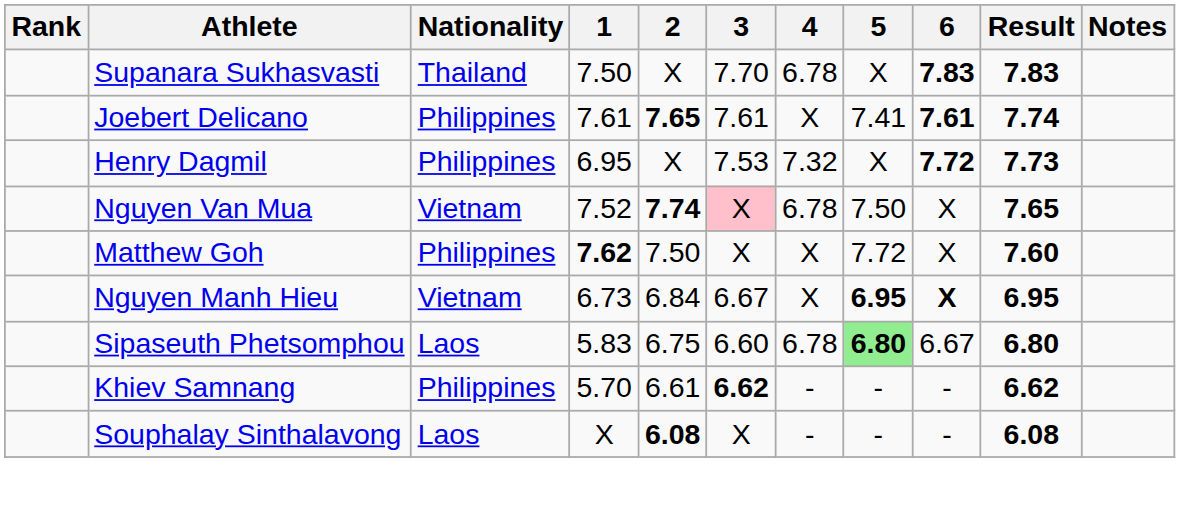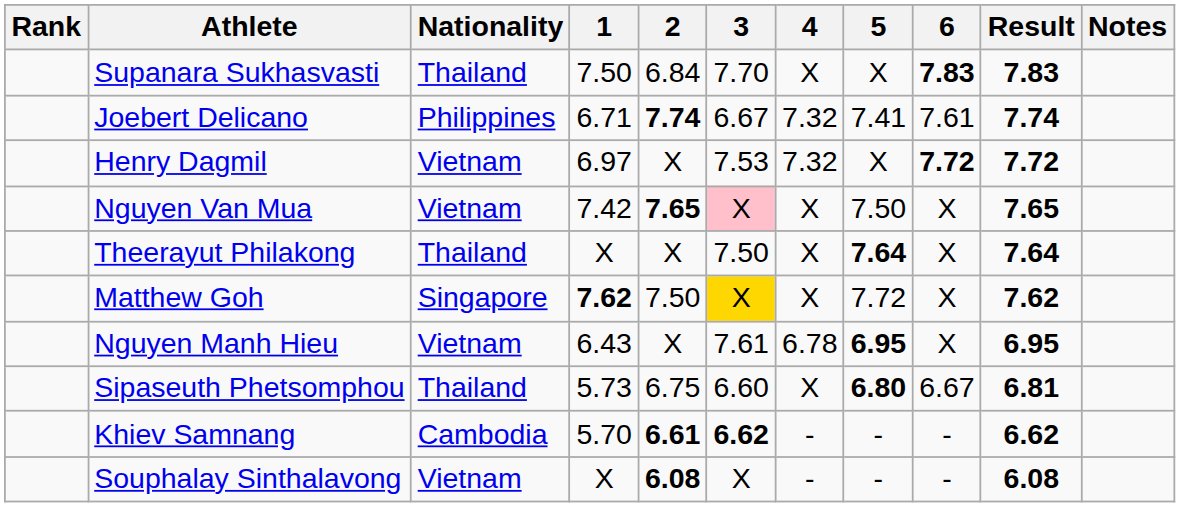Supanara Sukhasvasti | 2: X -> 6.84
Supanara Sukhasvasti | 4: 6.78 -> X
Joebert Delicano | 1: 7.61 -> 6.71
Joebert Delicano | 2: 7.65 -> 7.74
Joebert Delicano | 3: 7.61 -> 6.67
Joebert Delicano | 4: X -> 7.32
Joebert Delicano | 6: bold -> normal
Henry Dagmil | Nationality: Philippines -> Vietnam
Henry Dagmil | 1: 6.95 -> 6.97
Henry Dagmil | Result: 7.73 -> 7.72
Nguyen Van Mua | 1: 7.52 -> 7.42
Nguyen Van Mua | 2: 7.74 -> 7.65
Nguyen Van Mua | 4: 6.78 -> X
+ row: Theerayut Philakong | Thailand | X | X | 7.50 | X | 7.64 | X | 7.64
Matthew Goh | Nationality: Philippines -> Singapore
Matthew Goh | 3: no background -> gold background
Matthew Goh | Result: 7.60 -> 7.62
Nguyen Manh Hieu | 1: 6.73 -> 6.43
Nguyen Manh Hieu | 2: 6.84 -> X
Nguyen Manh Hieu | 3: 6.67 -> 7.61
Nguyen Manh Hieu | 4: X -> 6.78
Nguyen Manh Hieu | 6: bold -> normal
Sipaseuth Phetsomphou | Nationality: Laos -> Thailand
Sipaseuth Phetsomphou | 1: 5.83 -> 5.73
Sipaseuth Phetsomphou | 4: 6.78 -> X
Sipaseuth Phetsomphou | 5: lightgreen background -> no background
Sipaseuth Phetsomphou | Result: 6.80 -> 6.81
Khiev Samnang | Nationality: Philippines -> Cambodia
Khiev Samnang | 2: normal -> bold
Souphalay Sinthalavong | Nationality: Laos -> Vietnam
